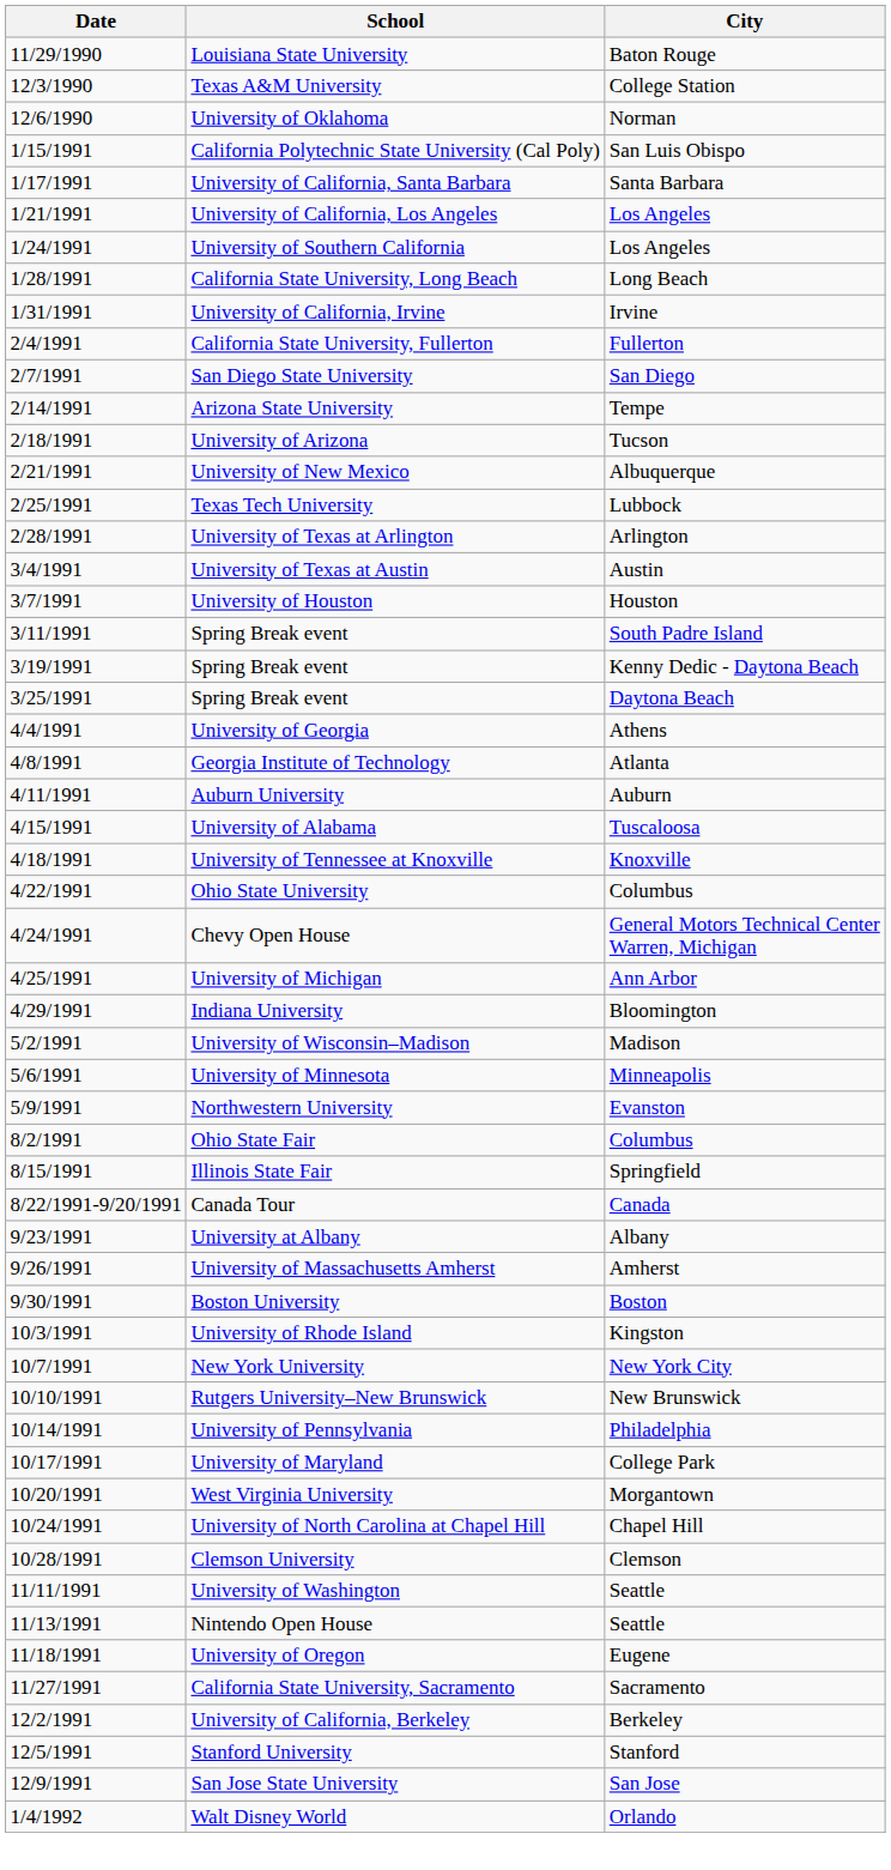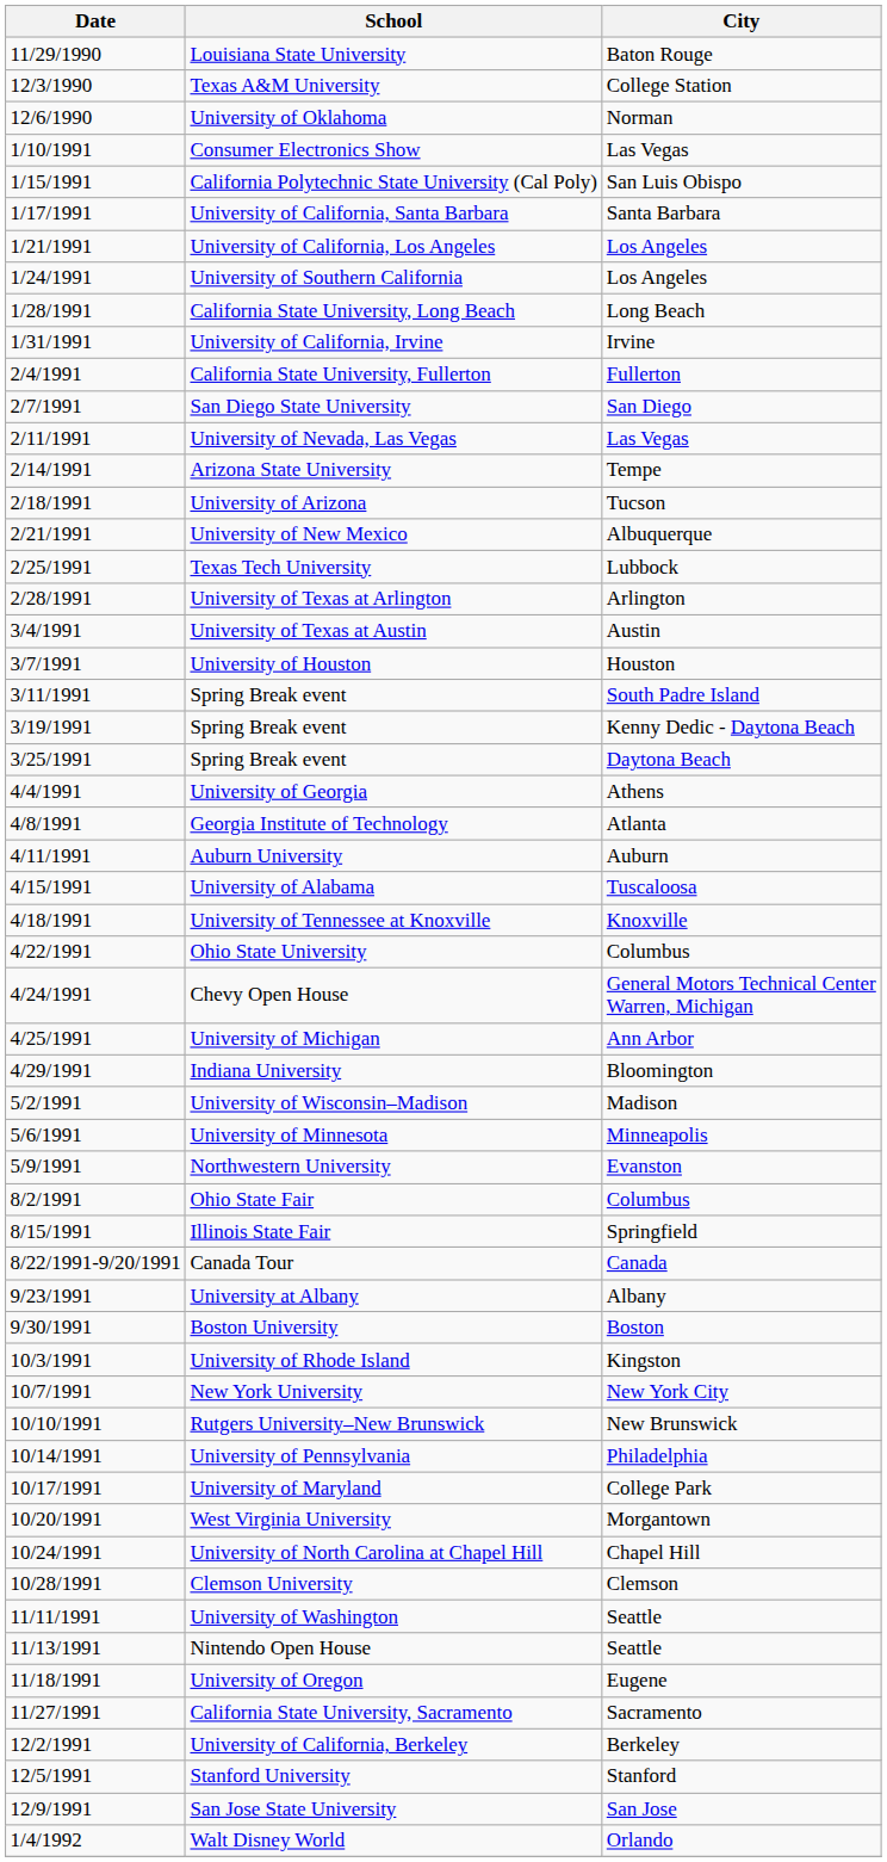+ row: 1/10/1991 | Consumer Electronics Show | Las Vegas
+ row: 2/11/1991 | University of Nevada, Las Vegas | Las Vegas
- row: 9/26/1991 | University of Massachusetts Amherst | Amherst
